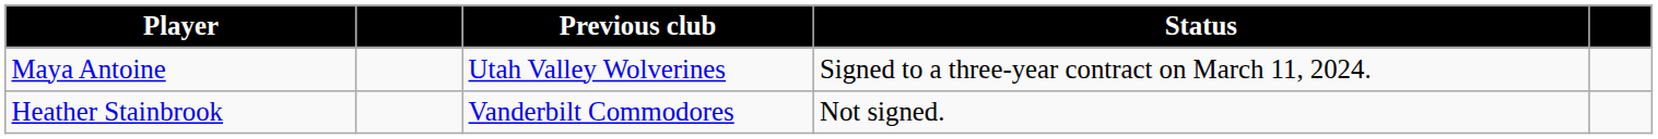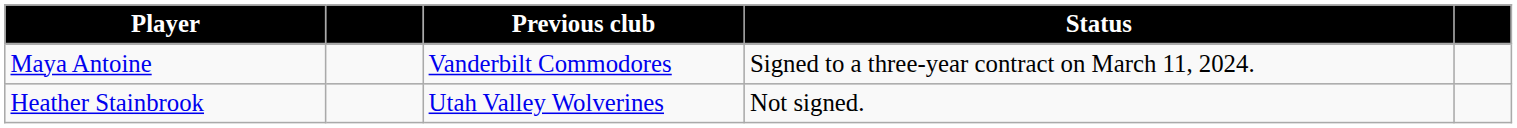Maya Antoine | Previous club: Utah Valley Wolverines -> Vanderbilt Commodores
Heather Stainbrook | Previous club: Vanderbilt Commodores -> Utah Valley Wolverines
